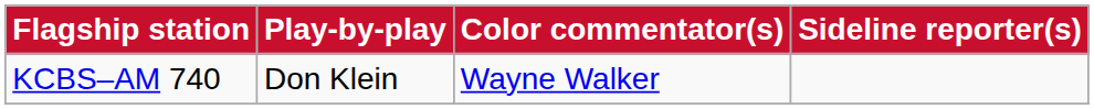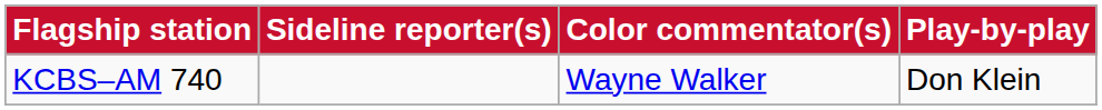columns swapped: Play-by-play <-> Sideline reporter(s)
